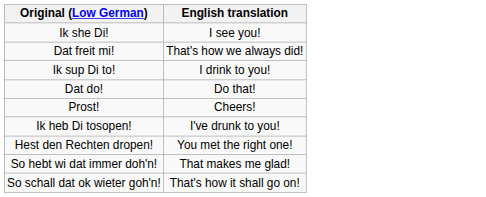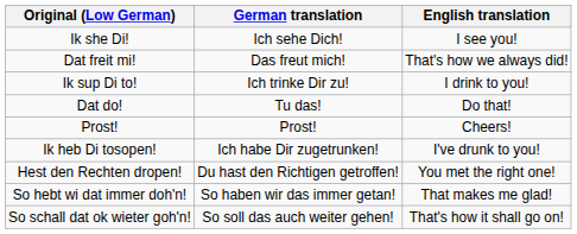+ column: German translation | Ich sehe Dich! | Das freut mich! | Ich trinke Dir zu! | Tu das! | Prost! | Ich habe Dir zugetrunken! | Du hast den Richtigen getroffen! | So haben wir das immer getan! | So soll das auch weiter gehen!
